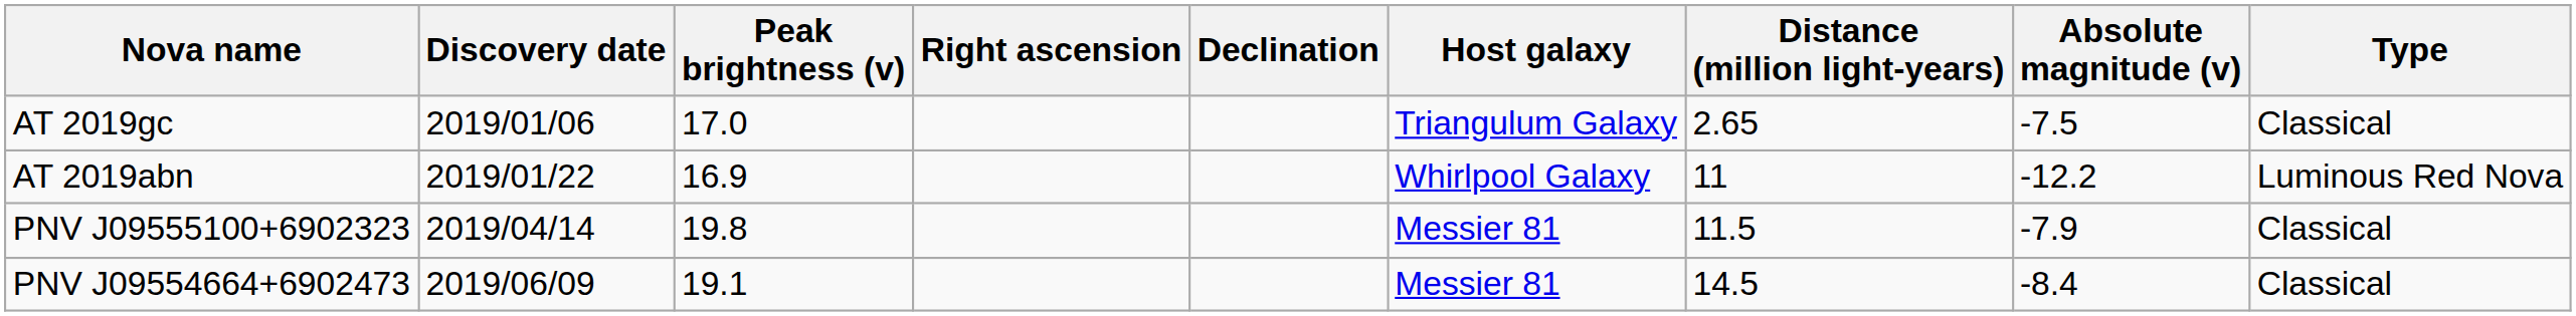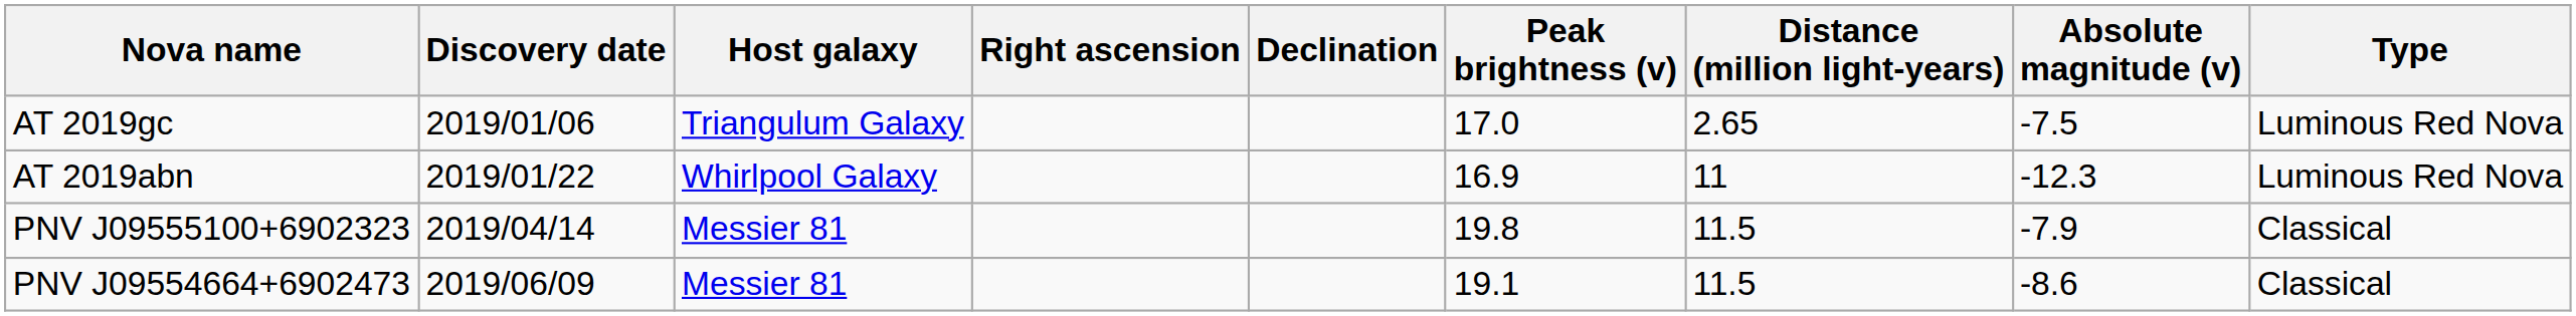columns swapped: Host galaxy <-> Peak brightness (v)
AT 2019gc | Type: Classical -> Luminous Red Nova
AT 2019abn | Absolute magnitude (v): -12.2 -> -12.3
PNV J09554664+6902473 | Distance (million light-years): 14.5 -> 11.5
PNV J09554664+6902473 | Absolute magnitude (v): -8.4 -> -8.6
